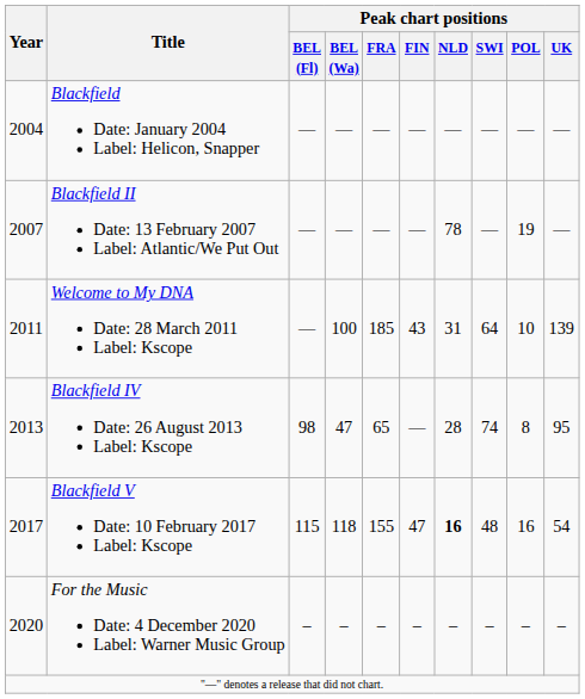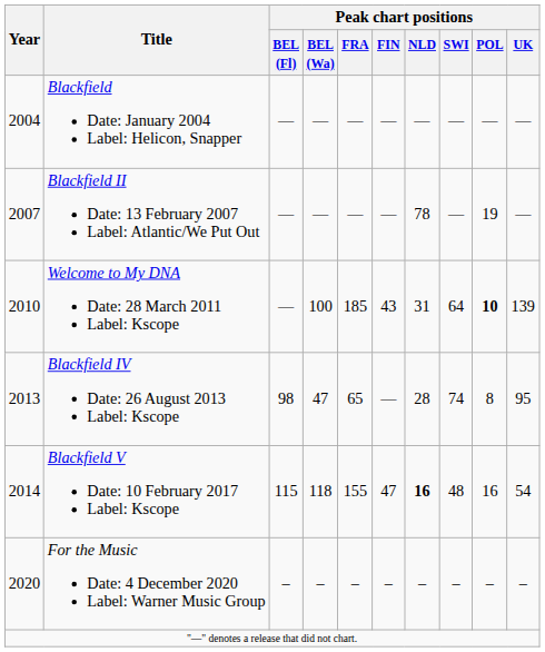Welcome to My DNA Date: 28 March 2011 Label: Kscope | Year: 2011 -> 2010
Welcome to My DNA Date: 28 March 2011 Label: Kscope | Peak chart positions / POL: normal -> bold
Blackfield V Date: 10 February 2017 Label: Kscope | Year: 2017 -> 2014
